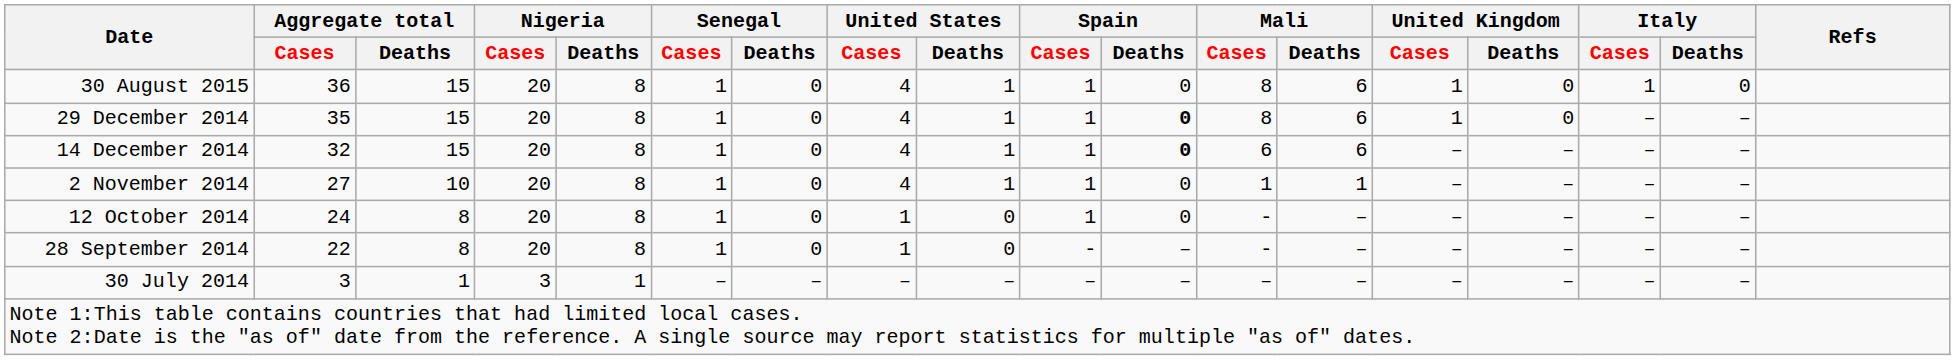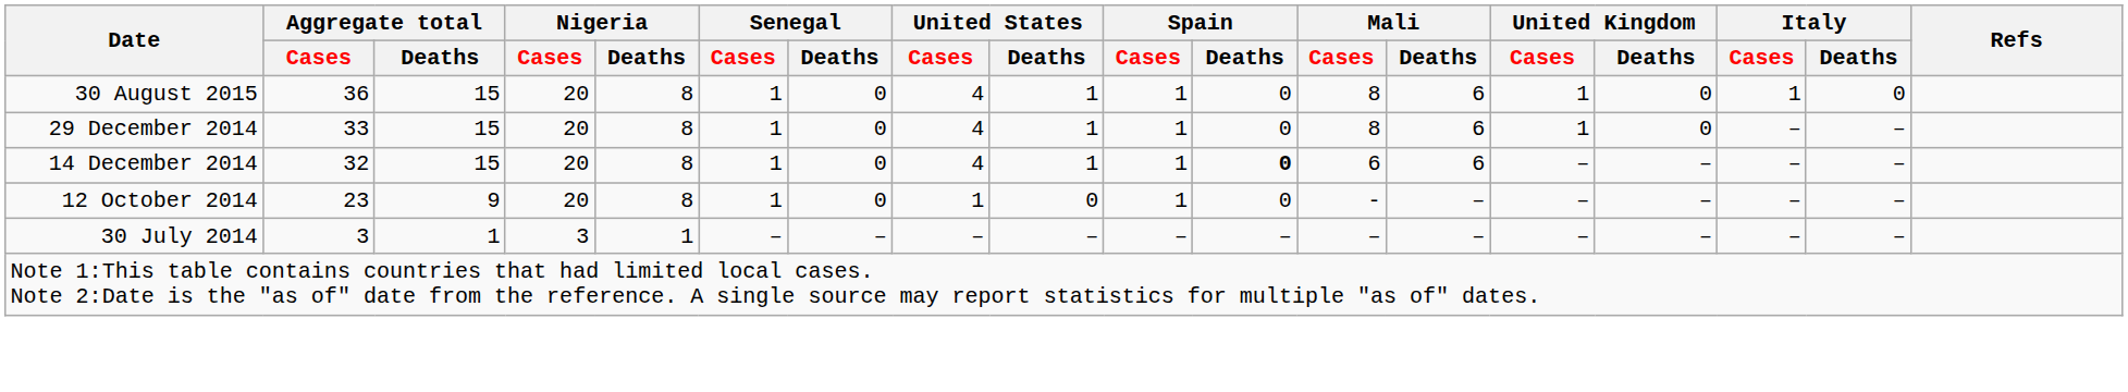29 December 2014 | Aggregate total / Cases: 35 -> 33
29 December 2014 | Spain / Deaths: bold -> normal
- row: 2 November 2014 | 27 | 10 | 20 | 8 | 1 | 0 | 4 | 1 | 1 | 0 | 1 | 1 | – | – | – | –
12 October 2014 | Aggregate total / Cases: 24 -> 23
12 October 2014 | Aggregate total / Deaths: 8 -> 9
- row: 28 September 2014 | 22 | 8 | 20 | 8 | 1 | 0 | 1 | 0 | - | – | - | – | – | – | – | –
